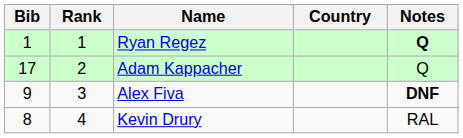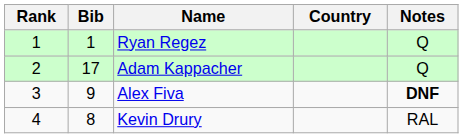columns swapped: Rank <-> Bib
Ryan Regez | Notes: bold -> normal
